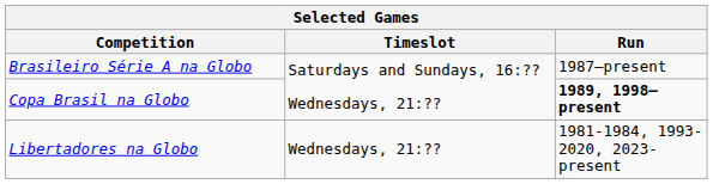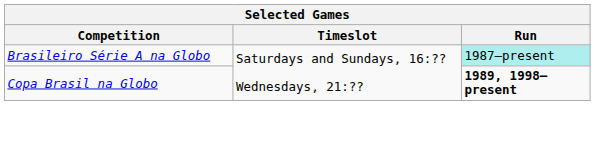Brasileiro Série A na Globo | Run: no background -> paleturquoise background
- row: Libertadores na Globo | Wednesdays, 21:?? | 1981-1984, 1993-2020, 2023-present
